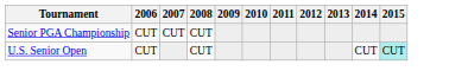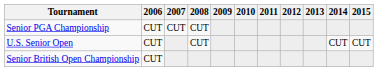U.S. Senior Open | 2015: paleturquoise background -> no background
+ row: Senior British Open Championship | CUT
